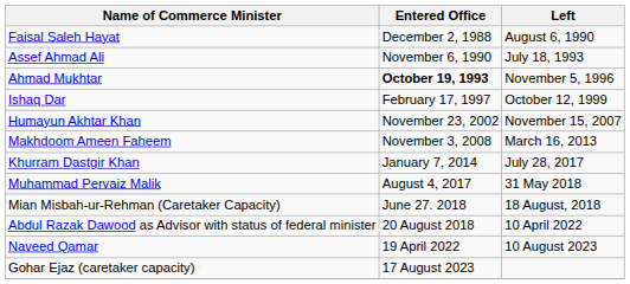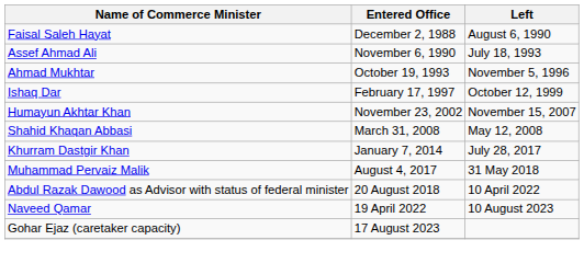Ahmad Mukhtar | Entered Office: bold -> normal
+ row: Shahid Khaqan Abbasi | March 31, 2008 | May 12, 2008
- row: Makhdoom Ameen Faheem | November 3, 2008 | March 16, 2013
- row: Mian Misbah-ur-Rehman (Caretaker Capacity) | June 27. 2018 | 18 August, 2018
